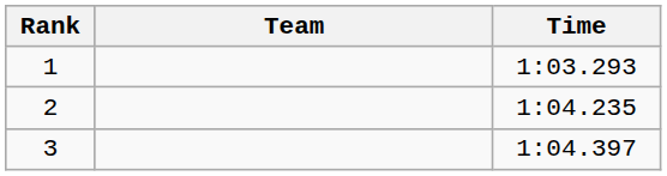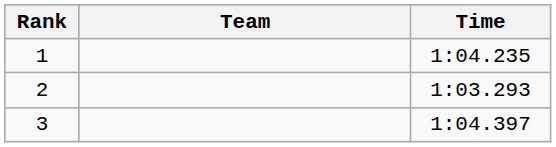1 | Time: 1:03.293 -> 1:04.235
2 | Time: 1:04.235 -> 1:03.293
